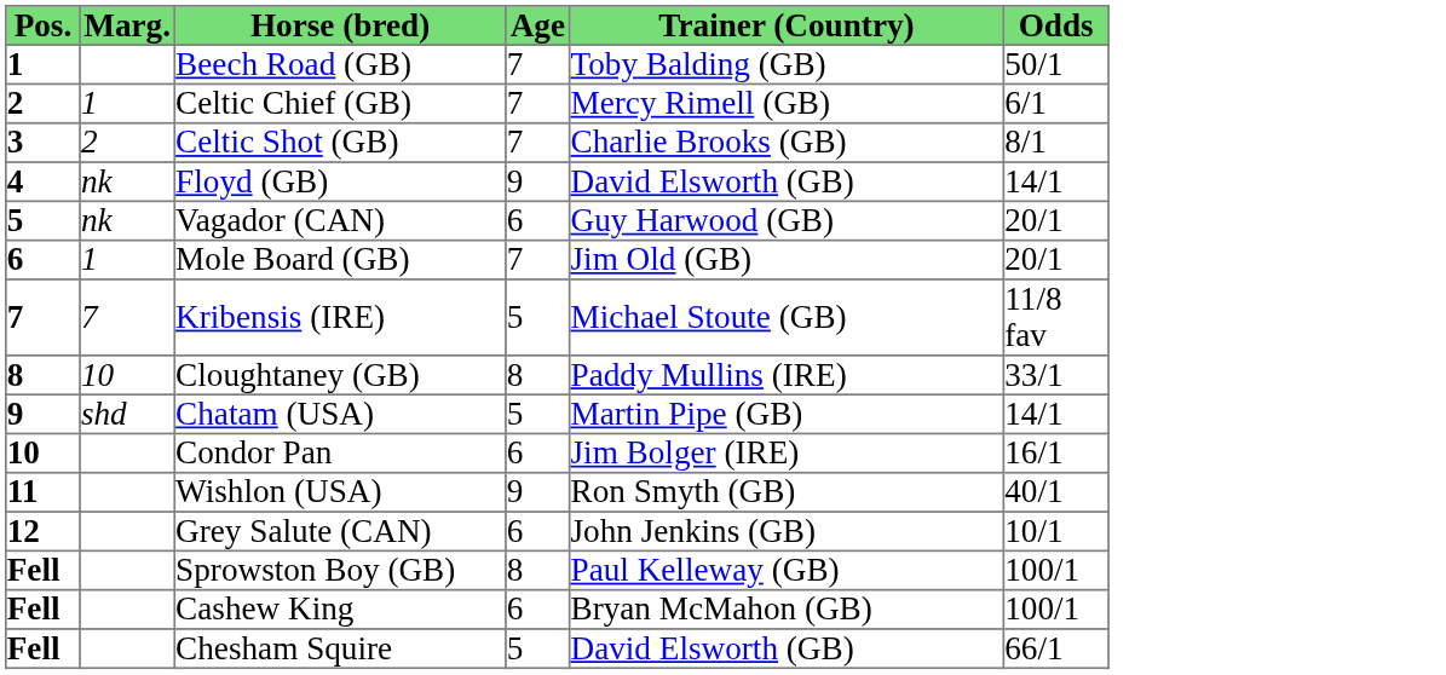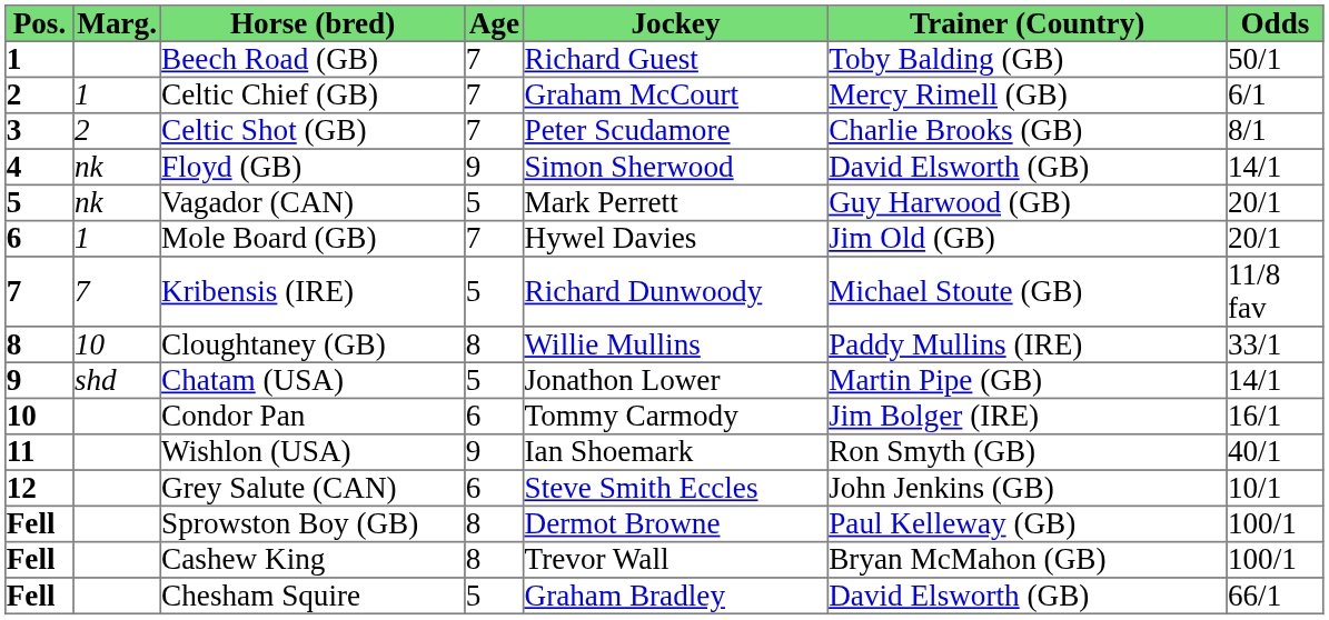+ column: Jockey | Richard Guest | Graham McCourt | Peter Scudamore | Simon Sherwood | Mark Perrett | Hywel Davies | Richard Dunwoody | Willie Mullins | Jonathon Lower | Tommy Carmody | Ian Shoemark | Steve Smith Eccles | Dermot Browne | Trevor Wall | Graham Bradley
Vagador (CAN) | Age: 6 -> 5
Cashew King | Age: 6 -> 8
